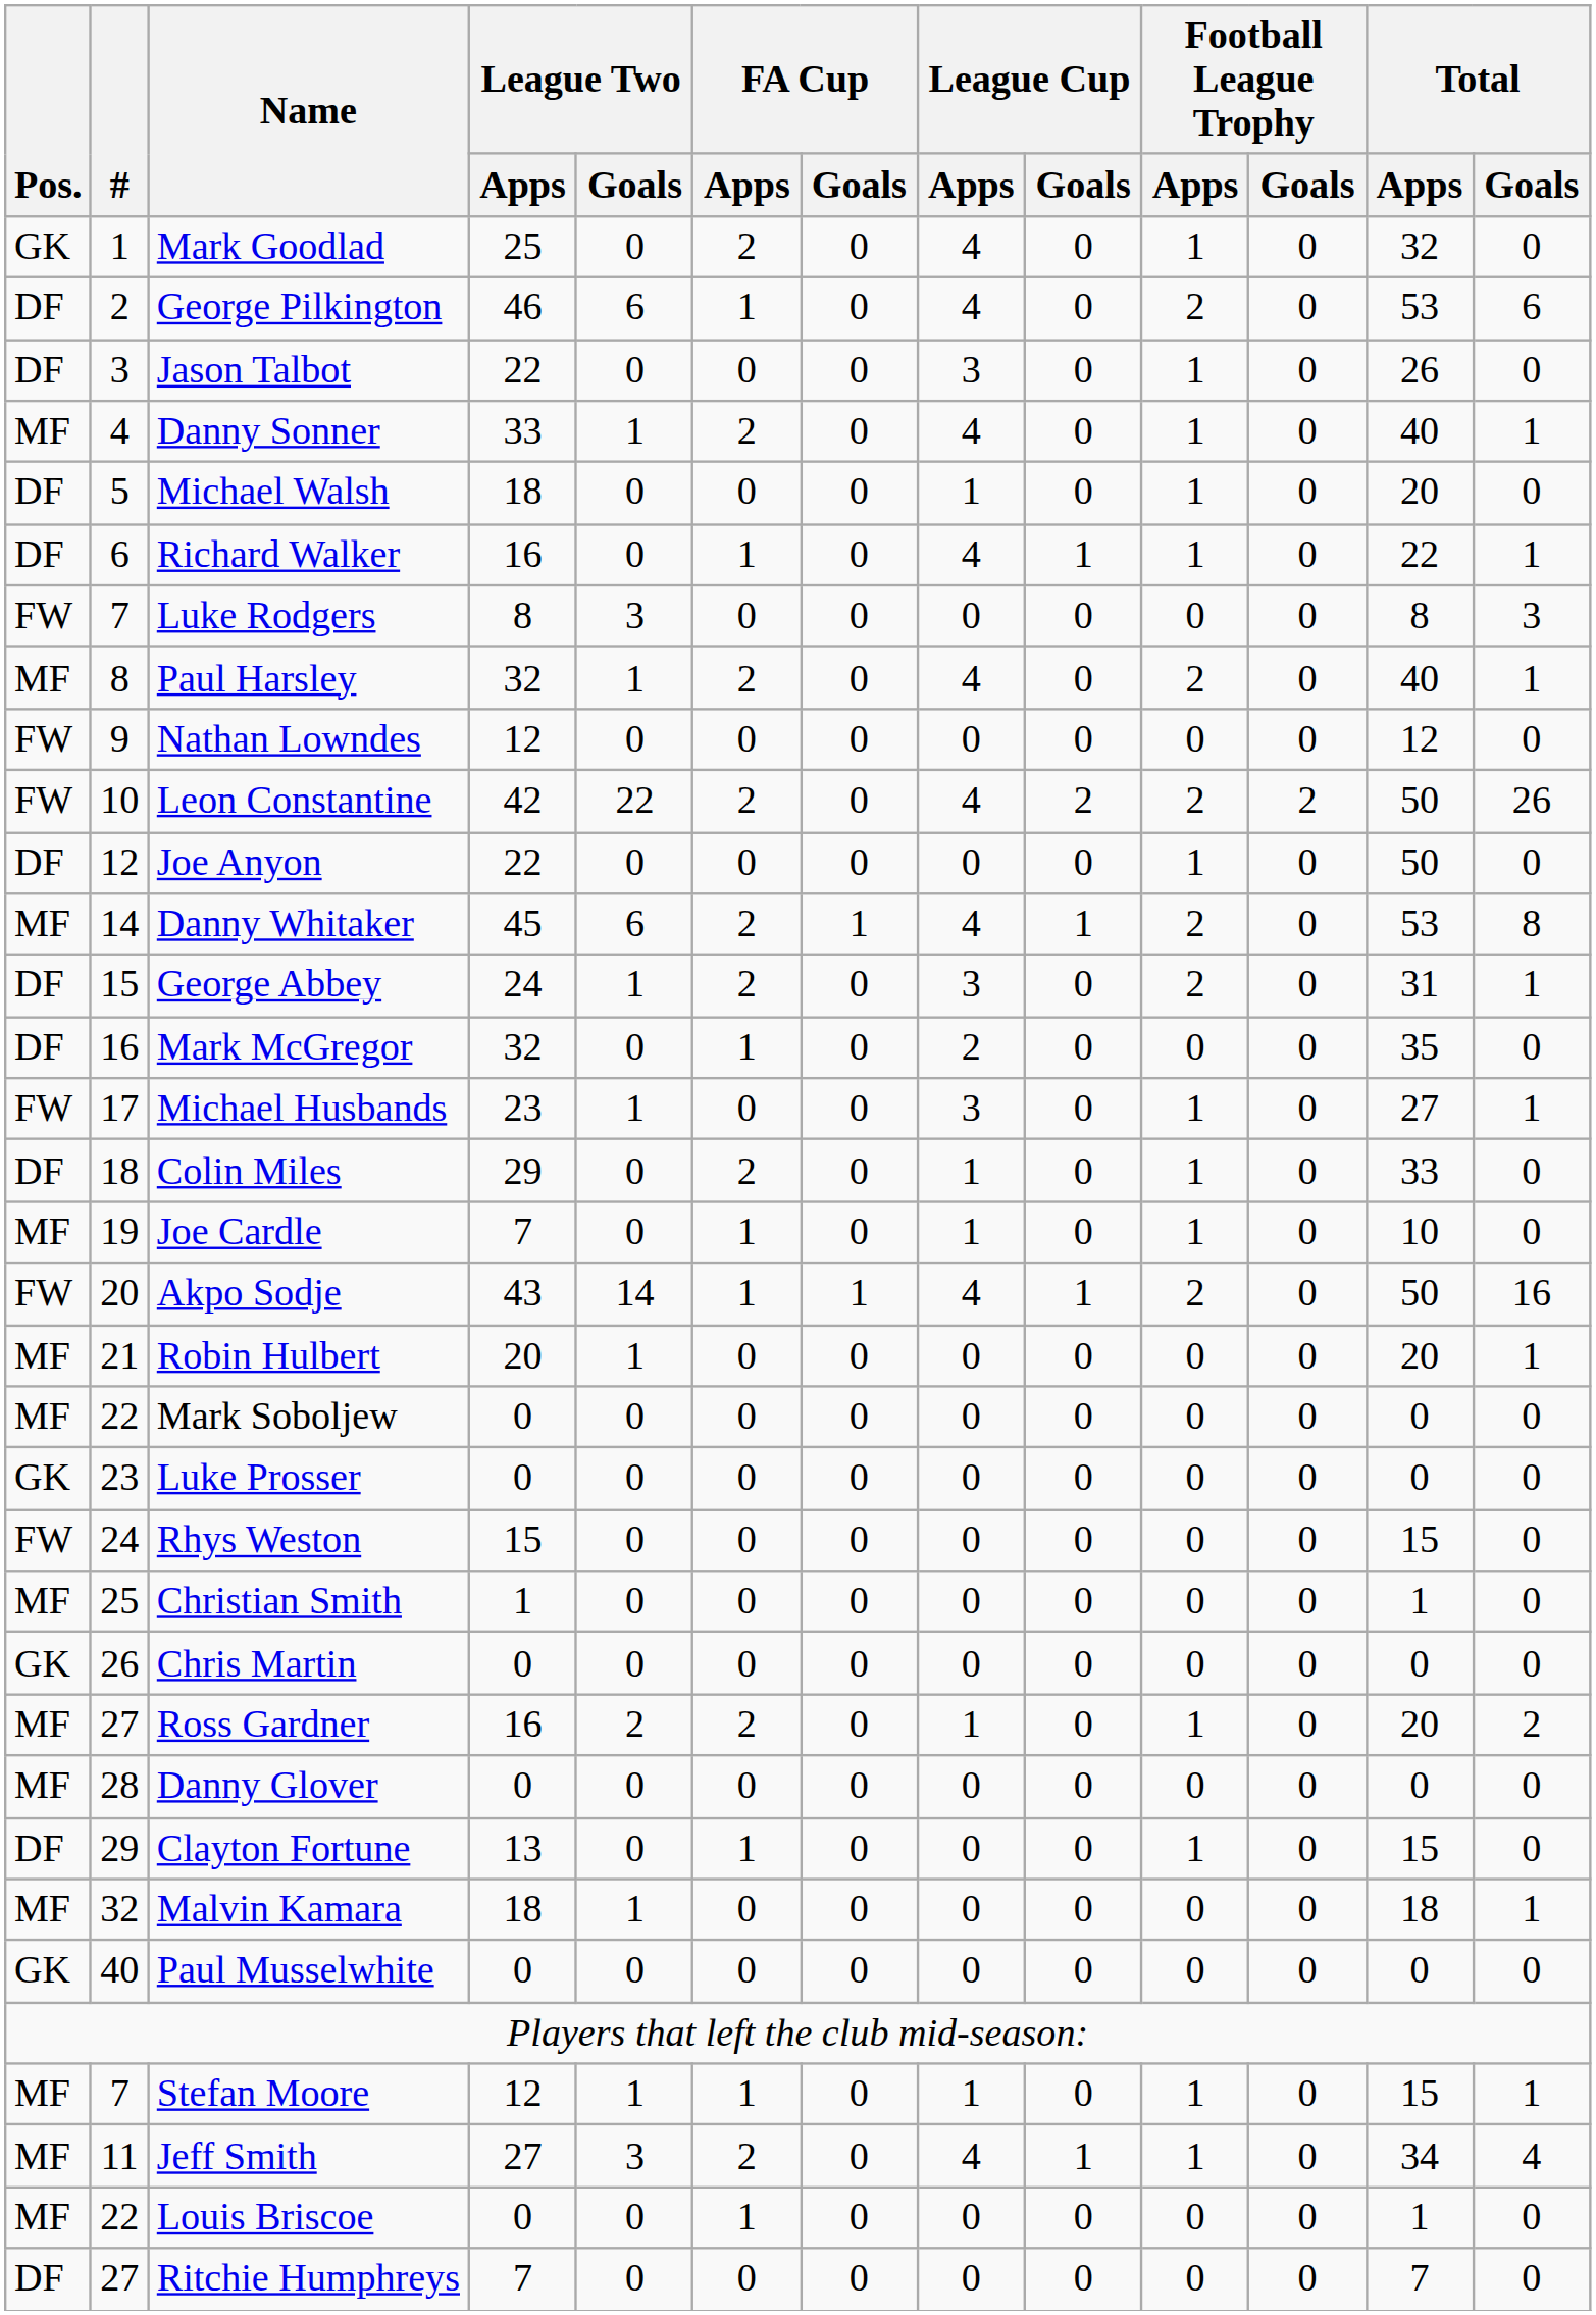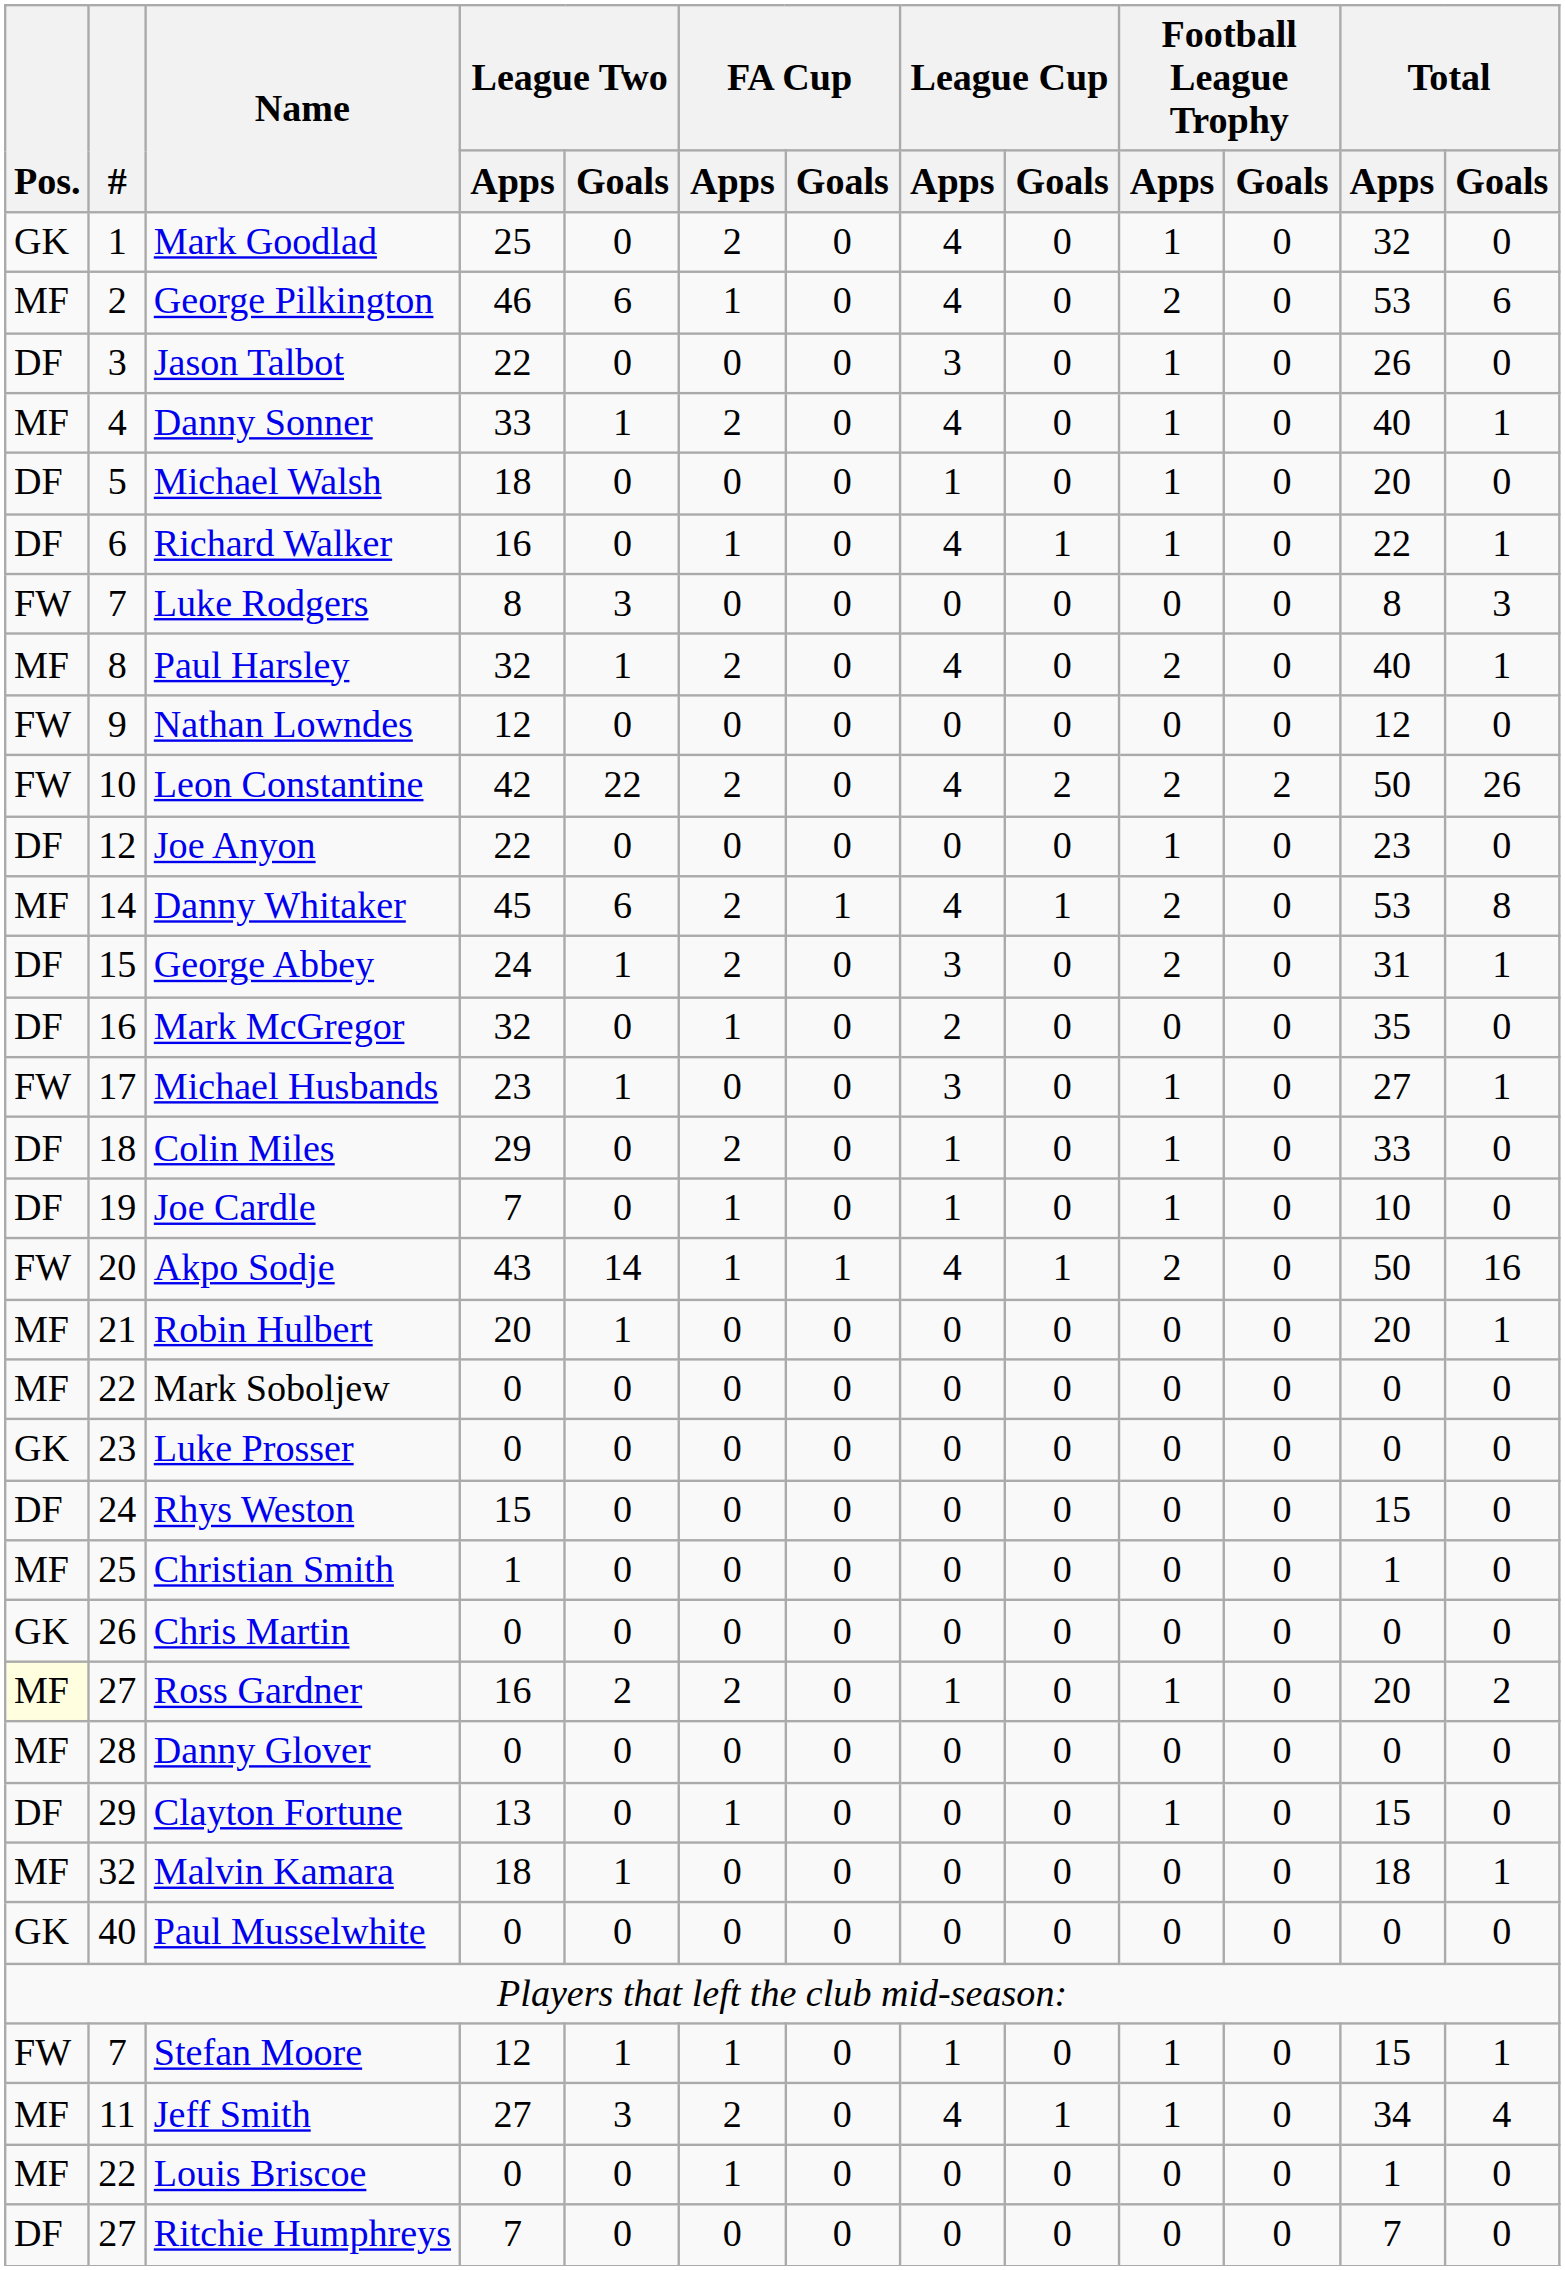George Pilkington | Pos.: DF -> MF
Joe Anyon | Total / Apps: 50 -> 23
Joe Cardle | Pos.: MF -> DF
Rhys Weston | Pos.: FW -> DF
Ross Gardner | Pos.: no background -> lightyellow background
Stefan Moore | Pos.: MF -> FW
